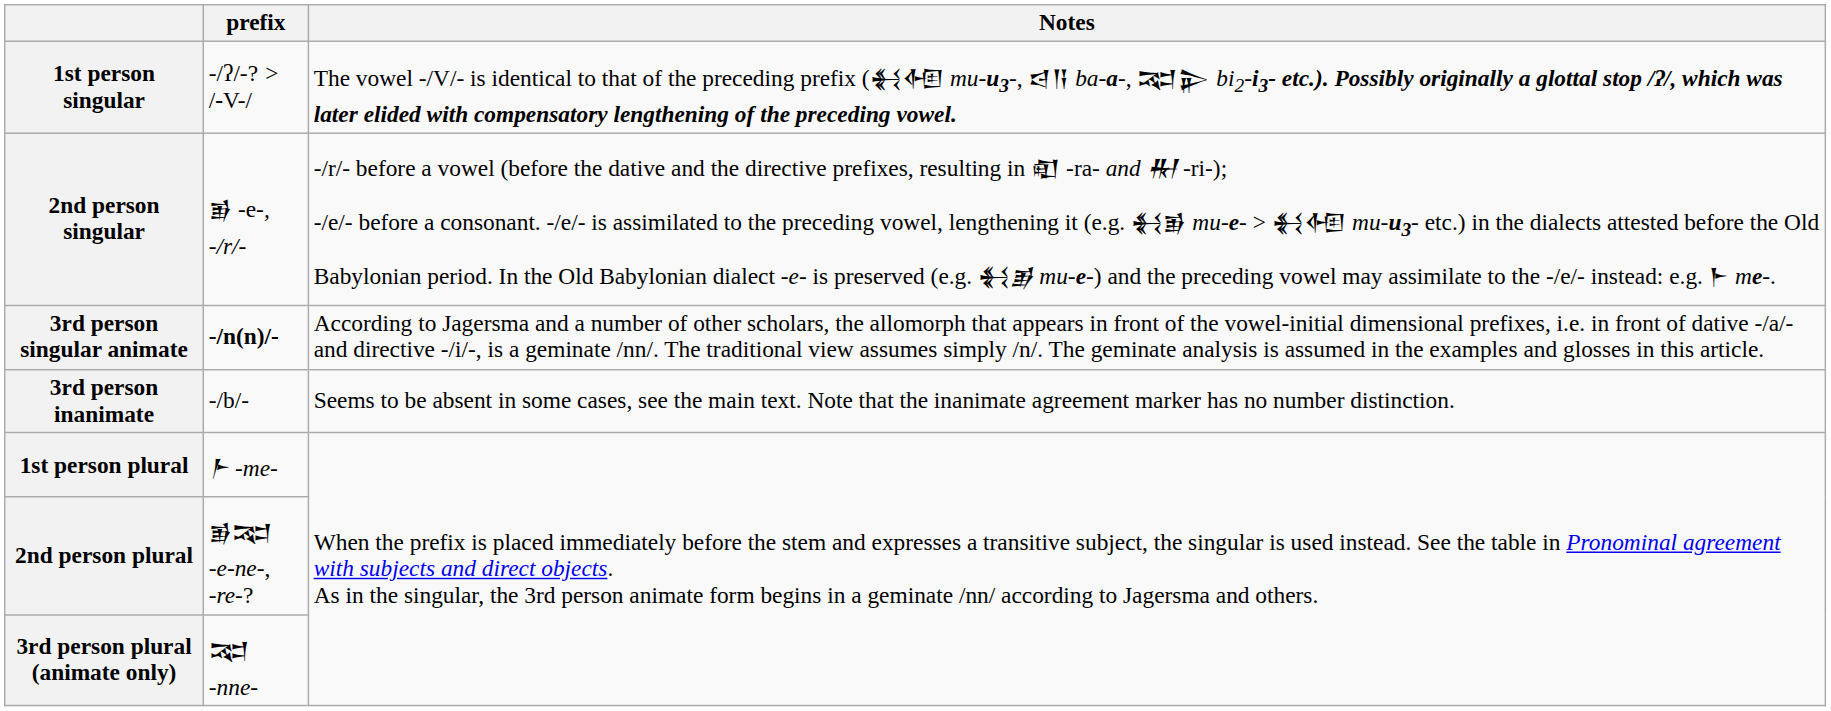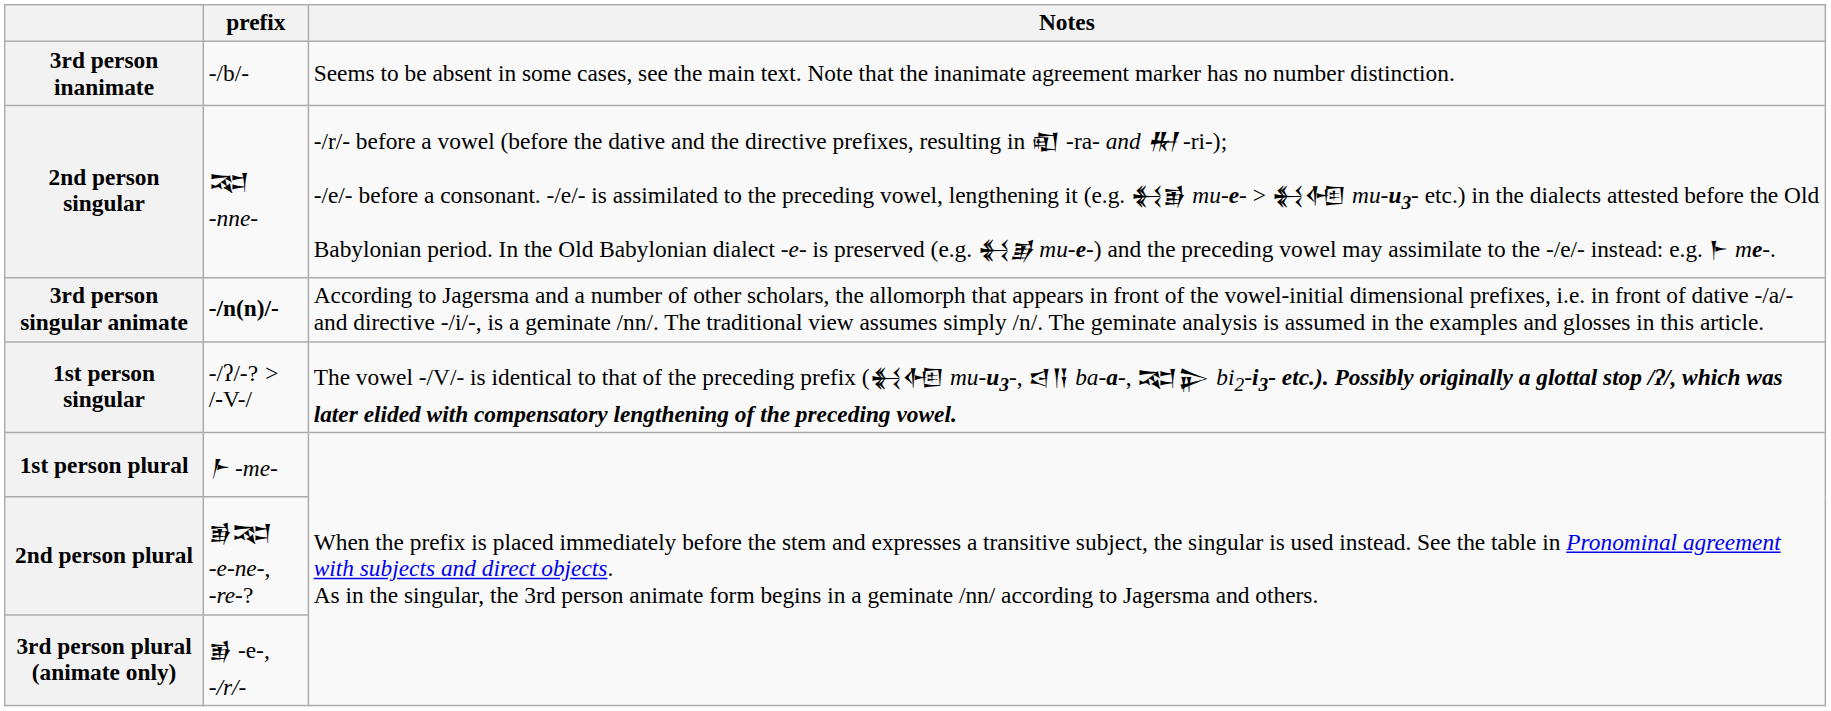rows swapped: 1st person singular <-> 3rd person inanimate
2nd person singular | prefix: 𒂊 -e-, ‑/r/‑ -> 𒉈 ‑nne-
3rd person plural (animate only) | prefix: 𒉈 ‑nne- -> 𒂊 -e-, ‑/r/‑
